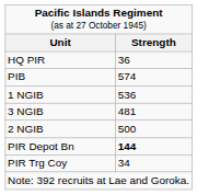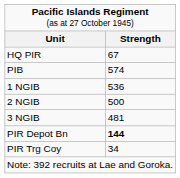HQ PIR | column 2: 36 -> 67
rows swapped: 2 NGIB <-> 3 NGIB
